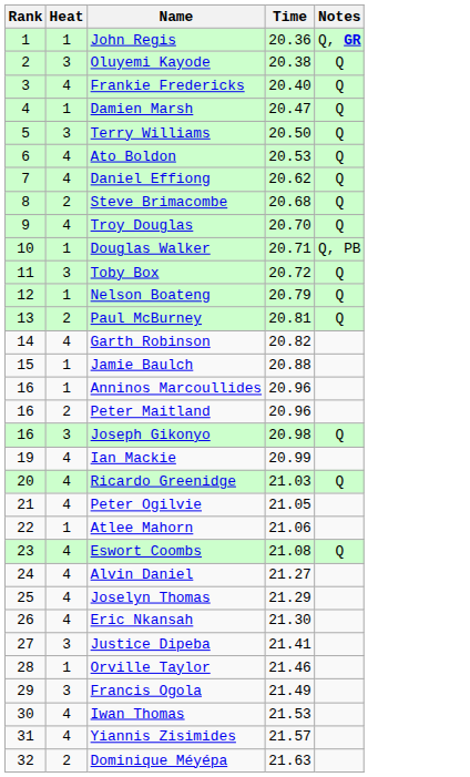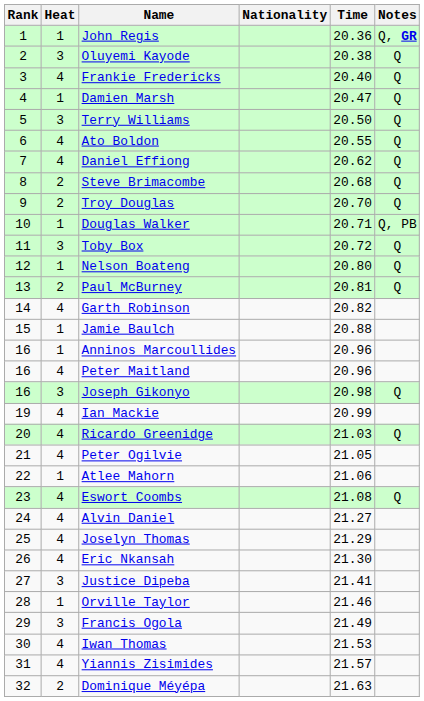+ column: Nationality
Ato Boldon | Time: 20.53 -> 20.55
Troy Douglas | Heat: 4 -> 2
Nelson Boateng | Time: 20.79 -> 20.80
Peter Maitland | Heat: 2 -> 4
